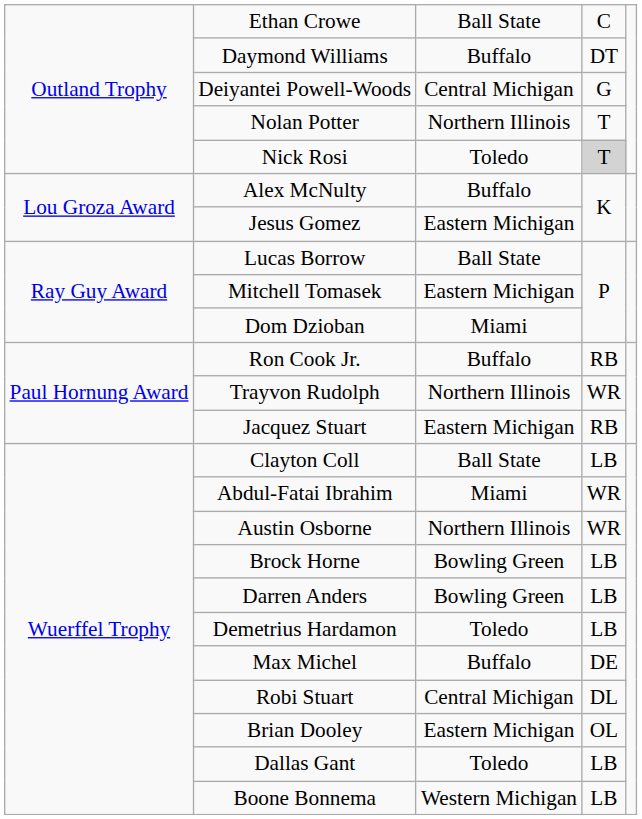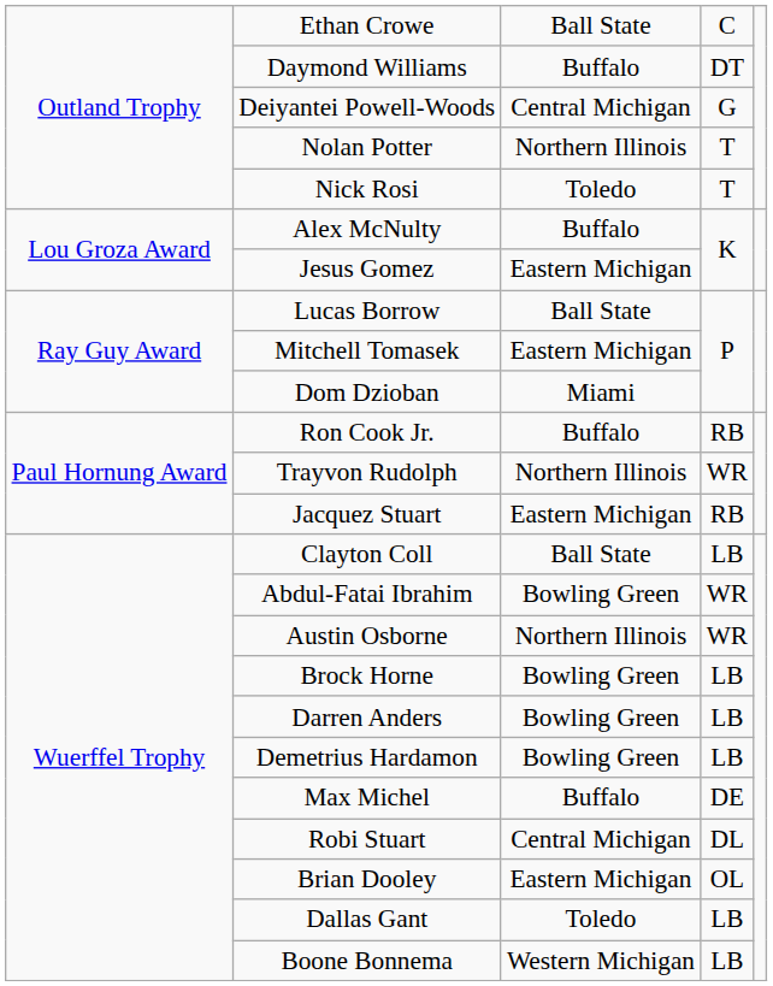Nick Rosi | column 4: lightgrey background -> no background
Abdul-Fatai Ibrahim | column 3: Miami -> Bowling Green
Demetrius Hardamon | column 3: Toledo -> Bowling Green
